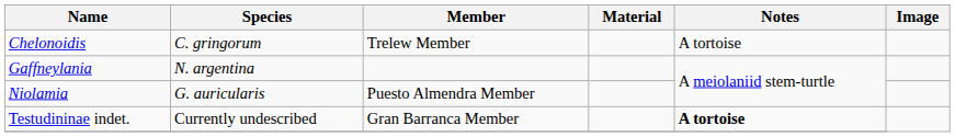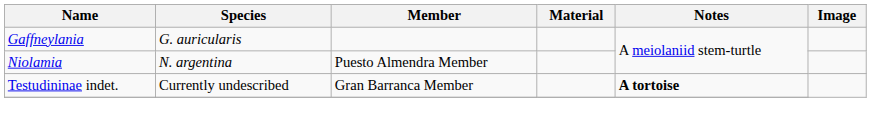- row: Chelonoidis | C. gringorum | Trelew Member | A tortoise
Gaffneylania | Species: N. argentina -> G. auricularis
Niolamia | Species: G. auricularis -> N. argentina
